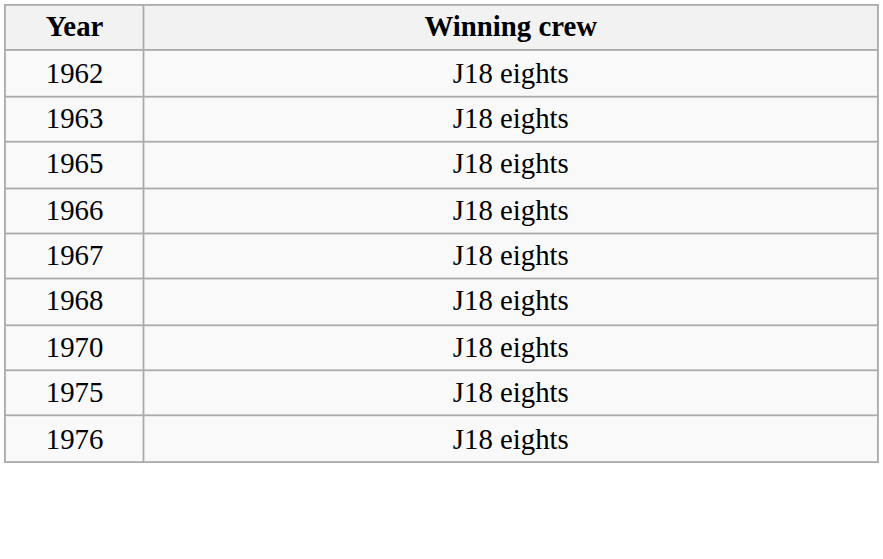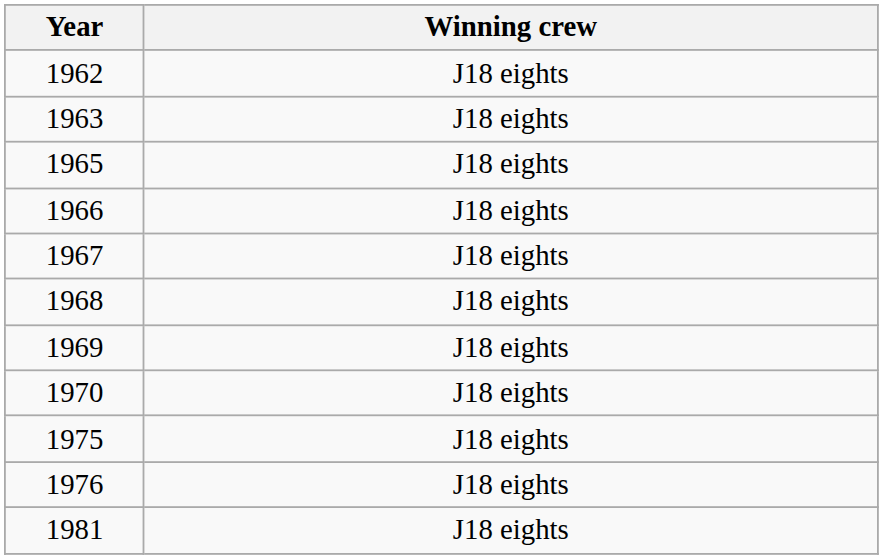+ row: 1969 | J18 eights
+ row: 1981 | J18 eights
